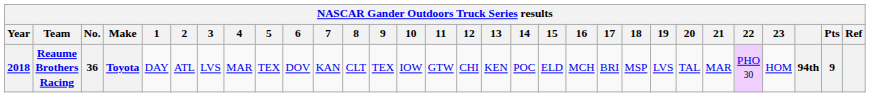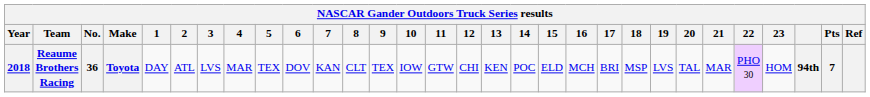Reaume Brothers Racing | Pts: 9 -> 7
